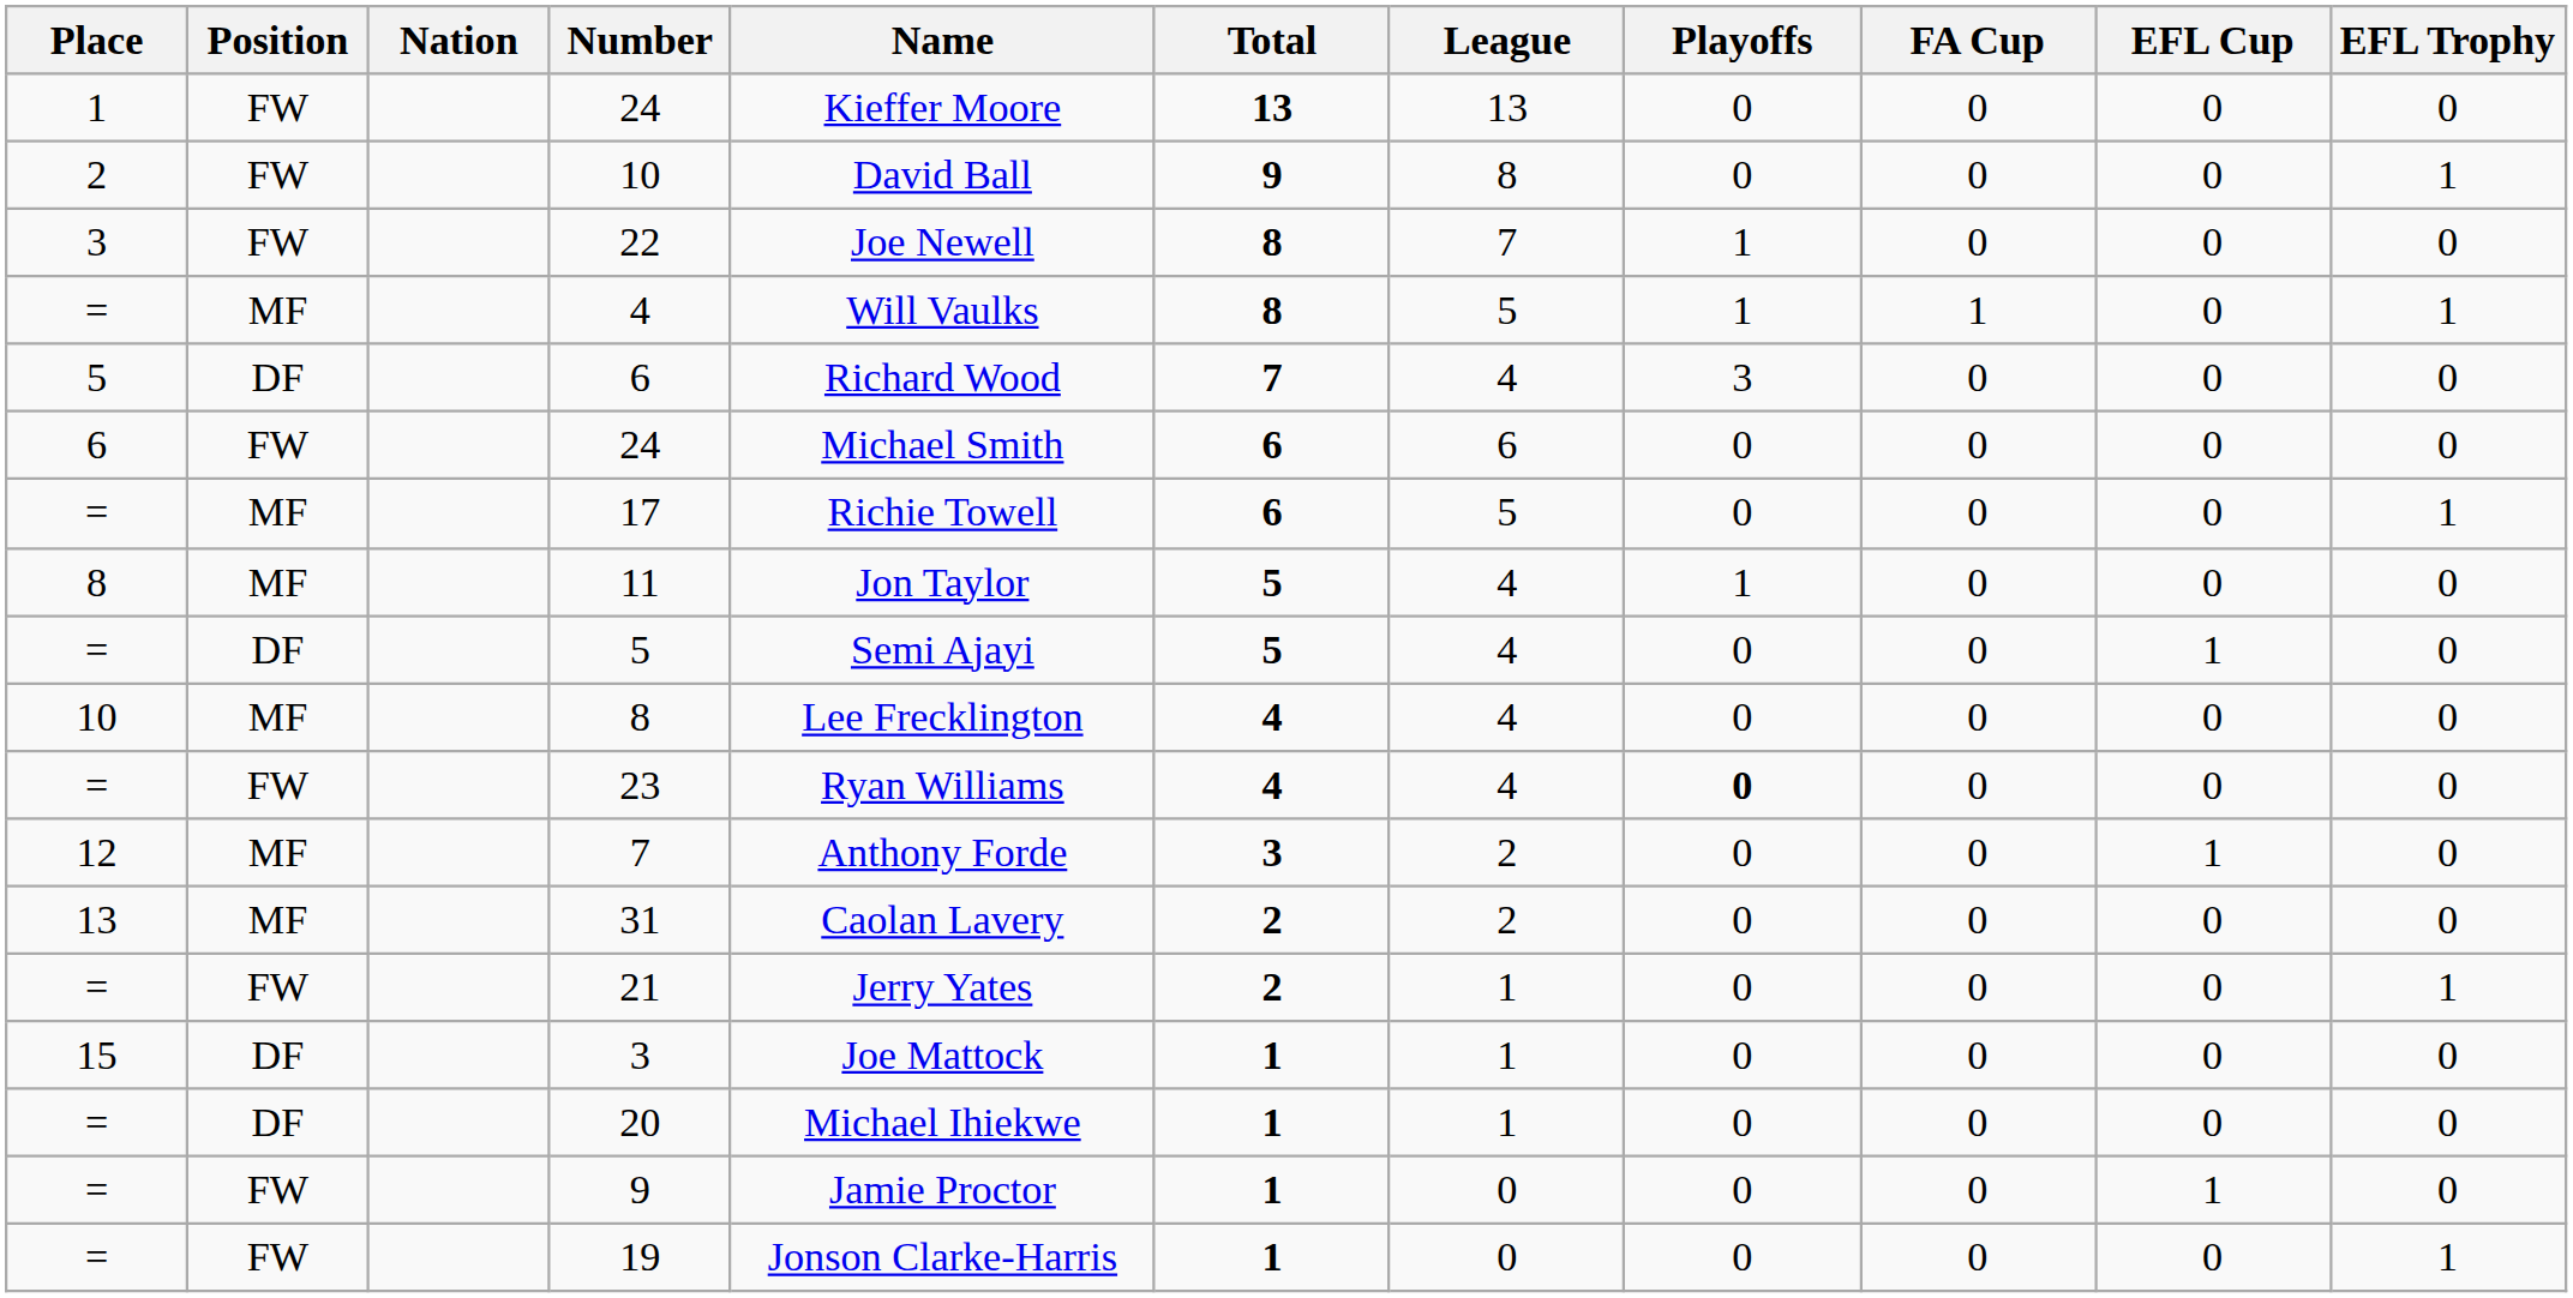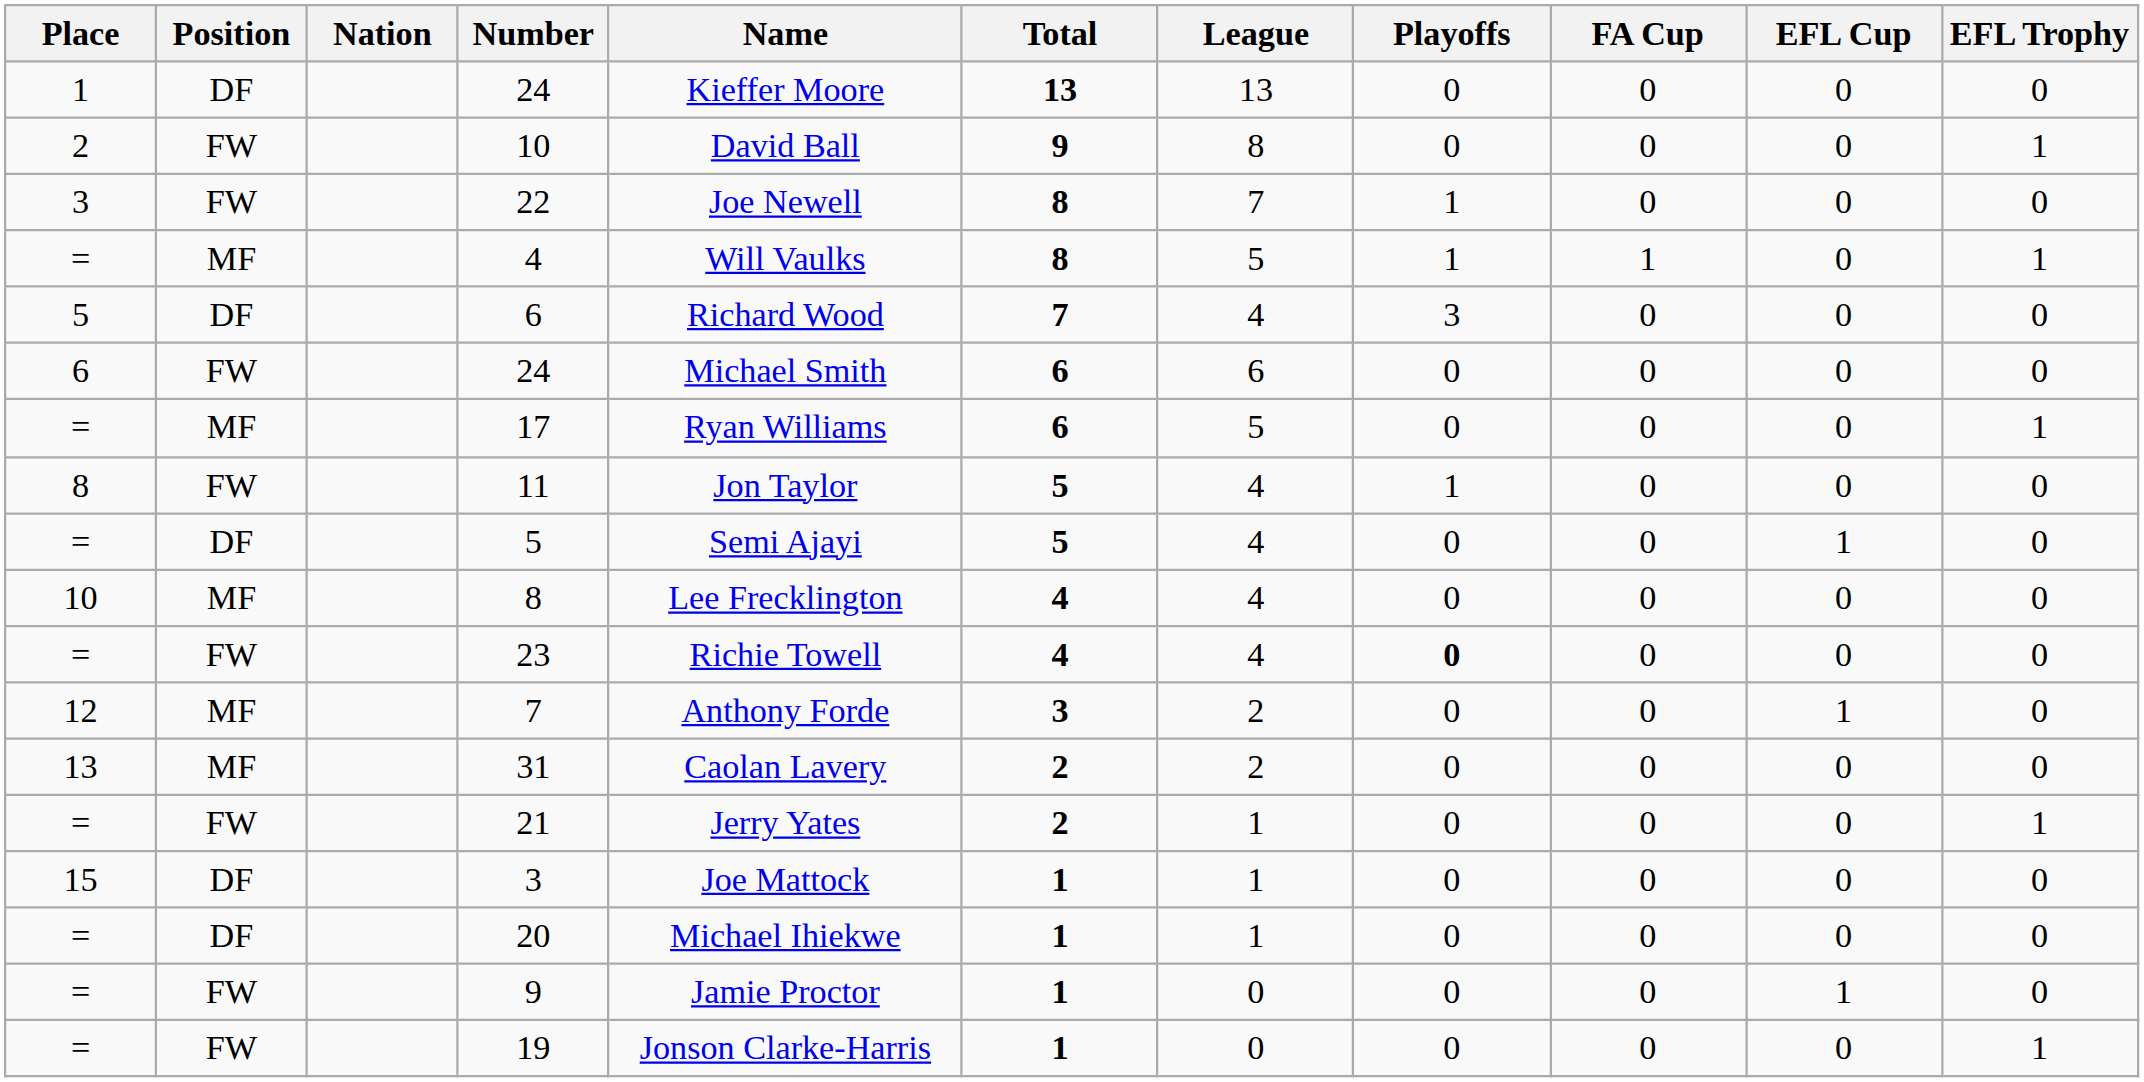1 / 24 | Position: FW -> DF
17 | Name: Richie Towell -> Ryan Williams
11 | Position: MF -> FW
23 | Name: Ryan Williams -> Richie Towell
